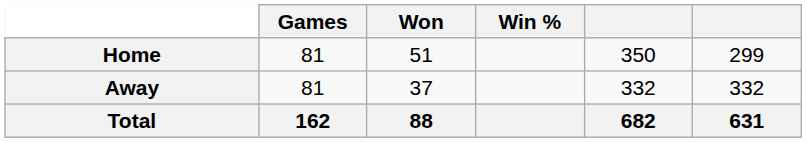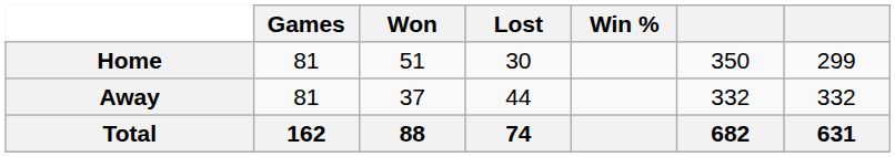+ column: Lost | 30 | 44 | 74
